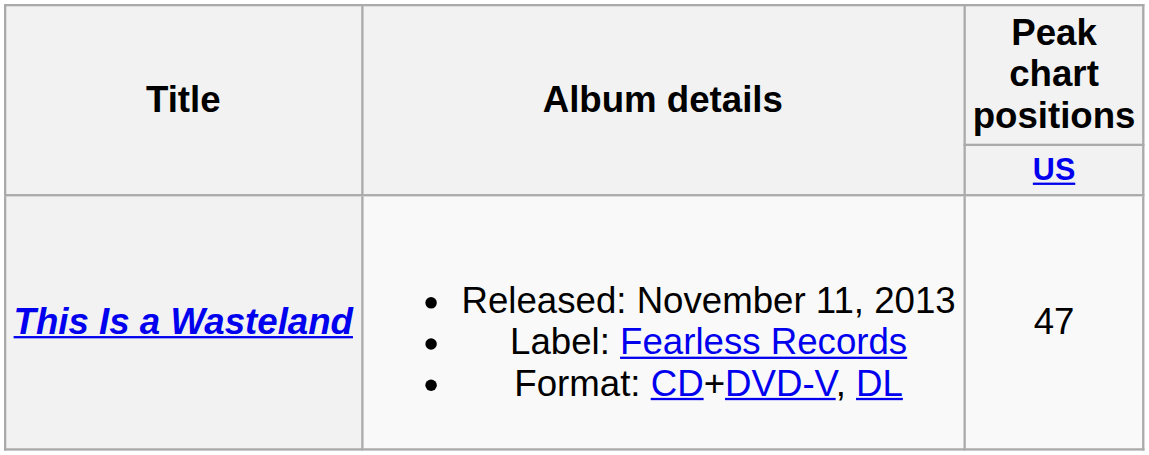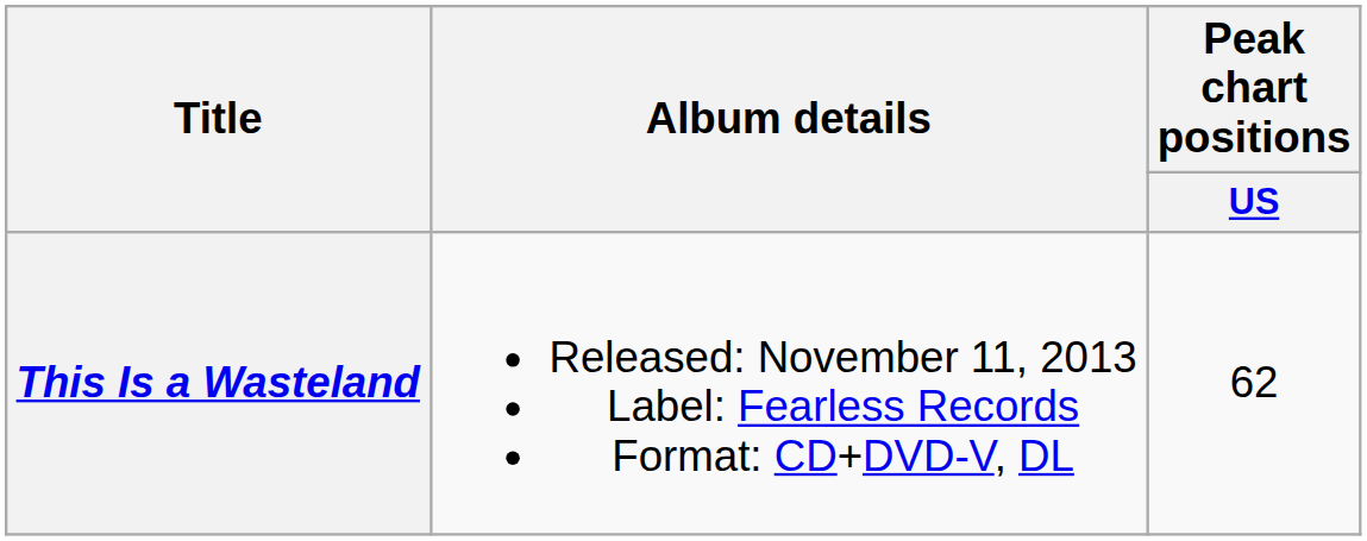This Is a Wasteland | Peak chart positions / US: 47 -> 62
